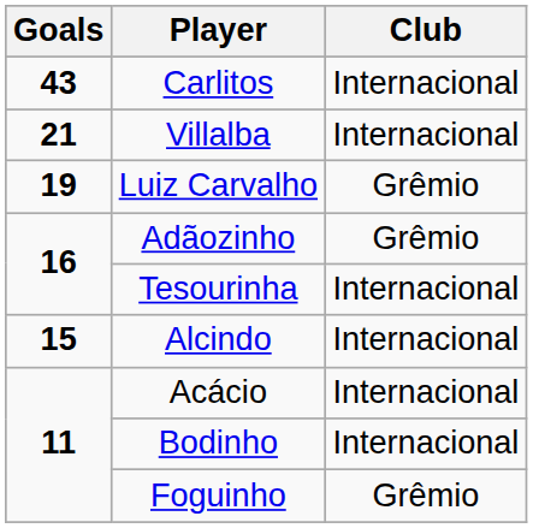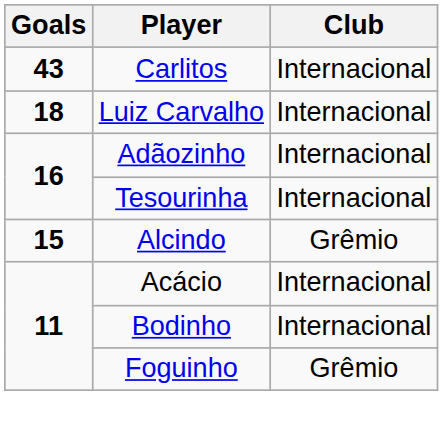- row: 21 | Villalba | Internacional
Luiz Carvalho | Goals: 19 -> 18
Luiz Carvalho | Club: Grêmio -> Internacional
Adãozinho | Club: Grêmio -> Internacional
Alcindo | Club: Internacional -> Grêmio
